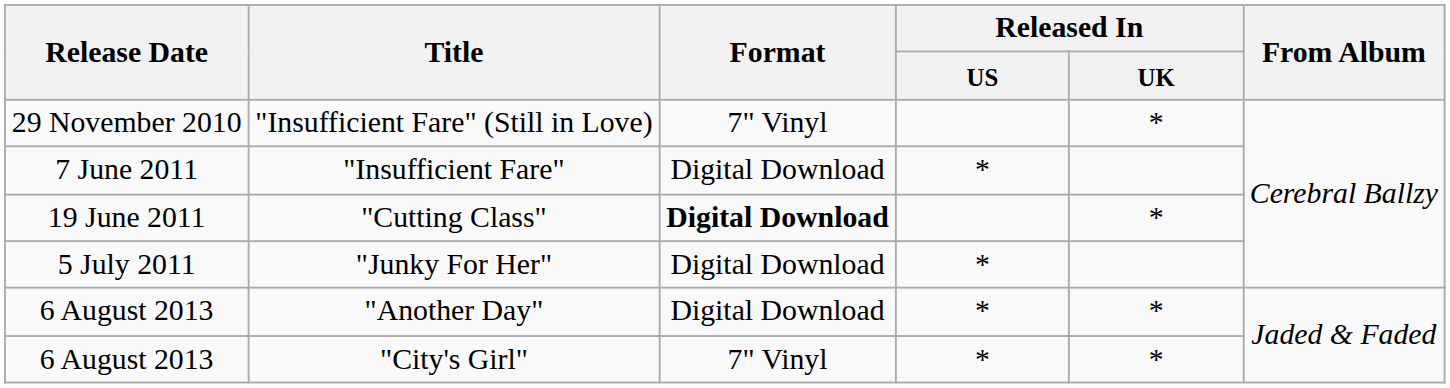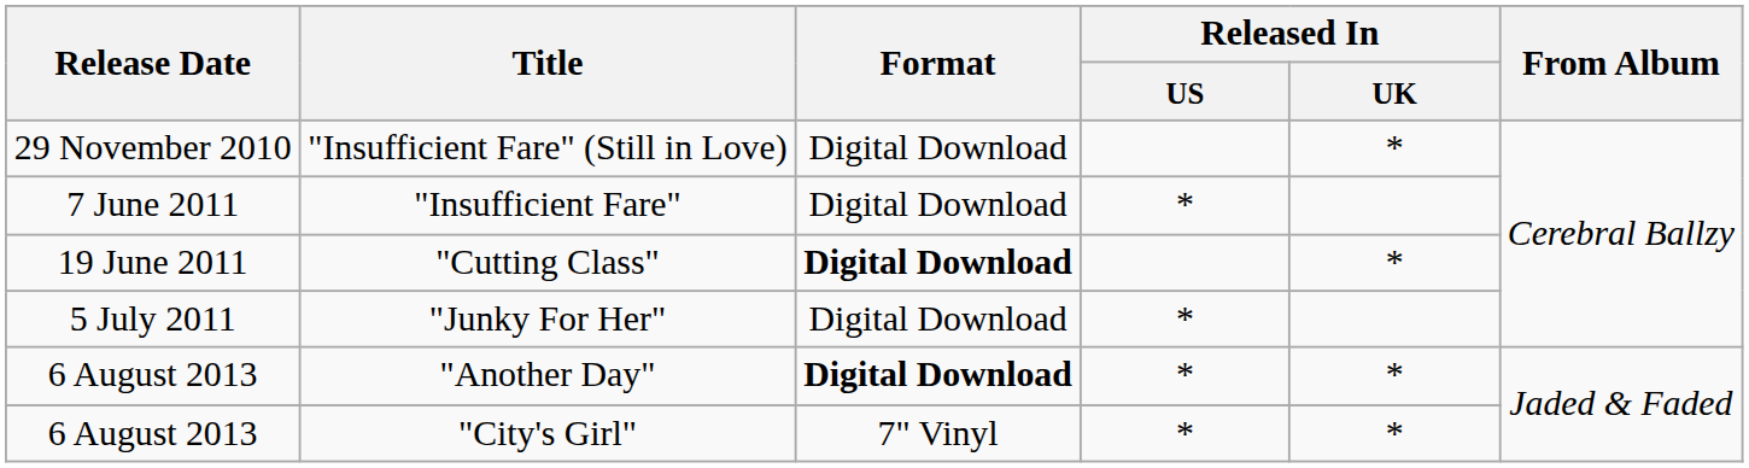"Insufficient Fare" (Still in Love) | Format: 7" Vinyl -> Digital Download
"Another Day" | Format: normal -> bold
